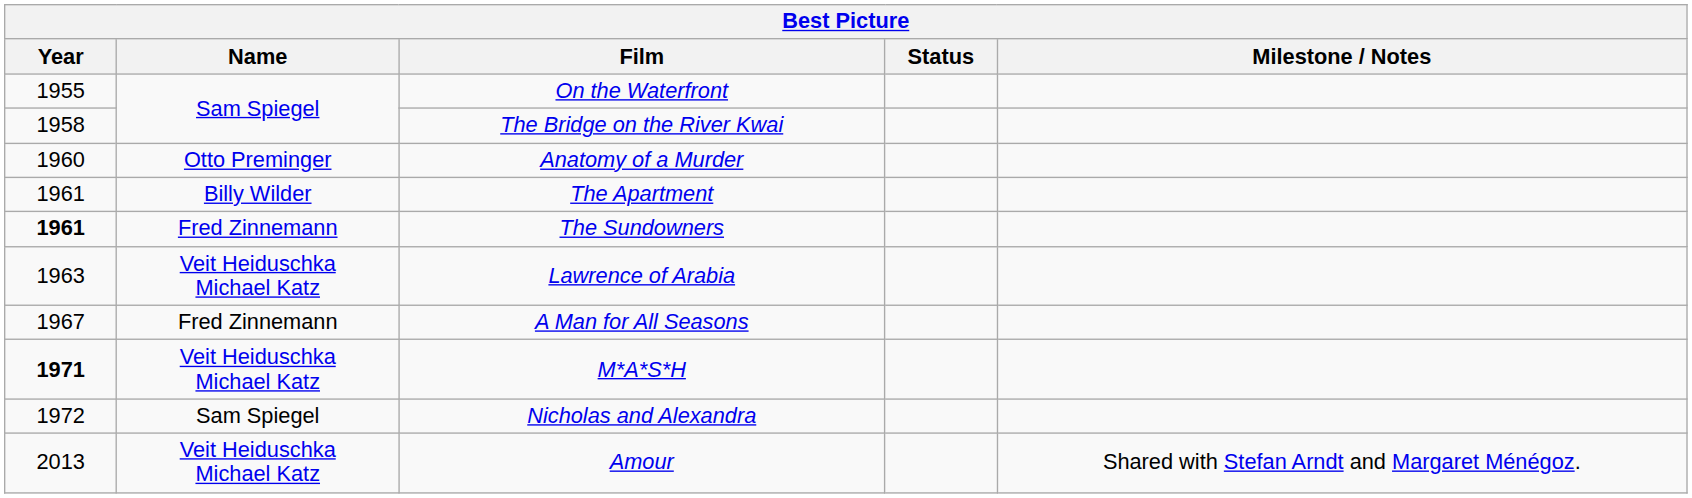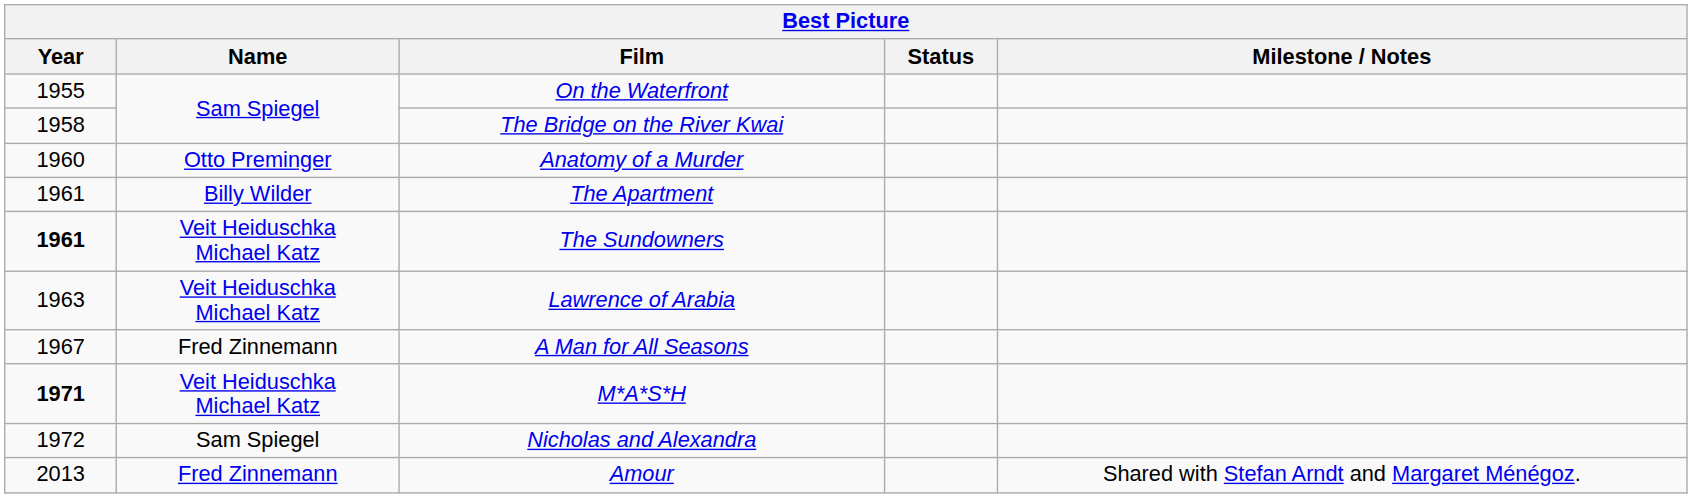The Sundowners | Name: Fred Zinnemann -> Veit Heiduschka Michael Katz
Amour | Name: Veit Heiduschka Michael Katz -> Fred Zinnemann
